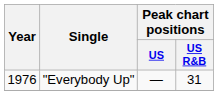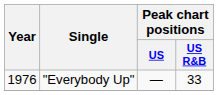"Everybody Up" | Peak chart positions / US R&B: 31 -> 33
